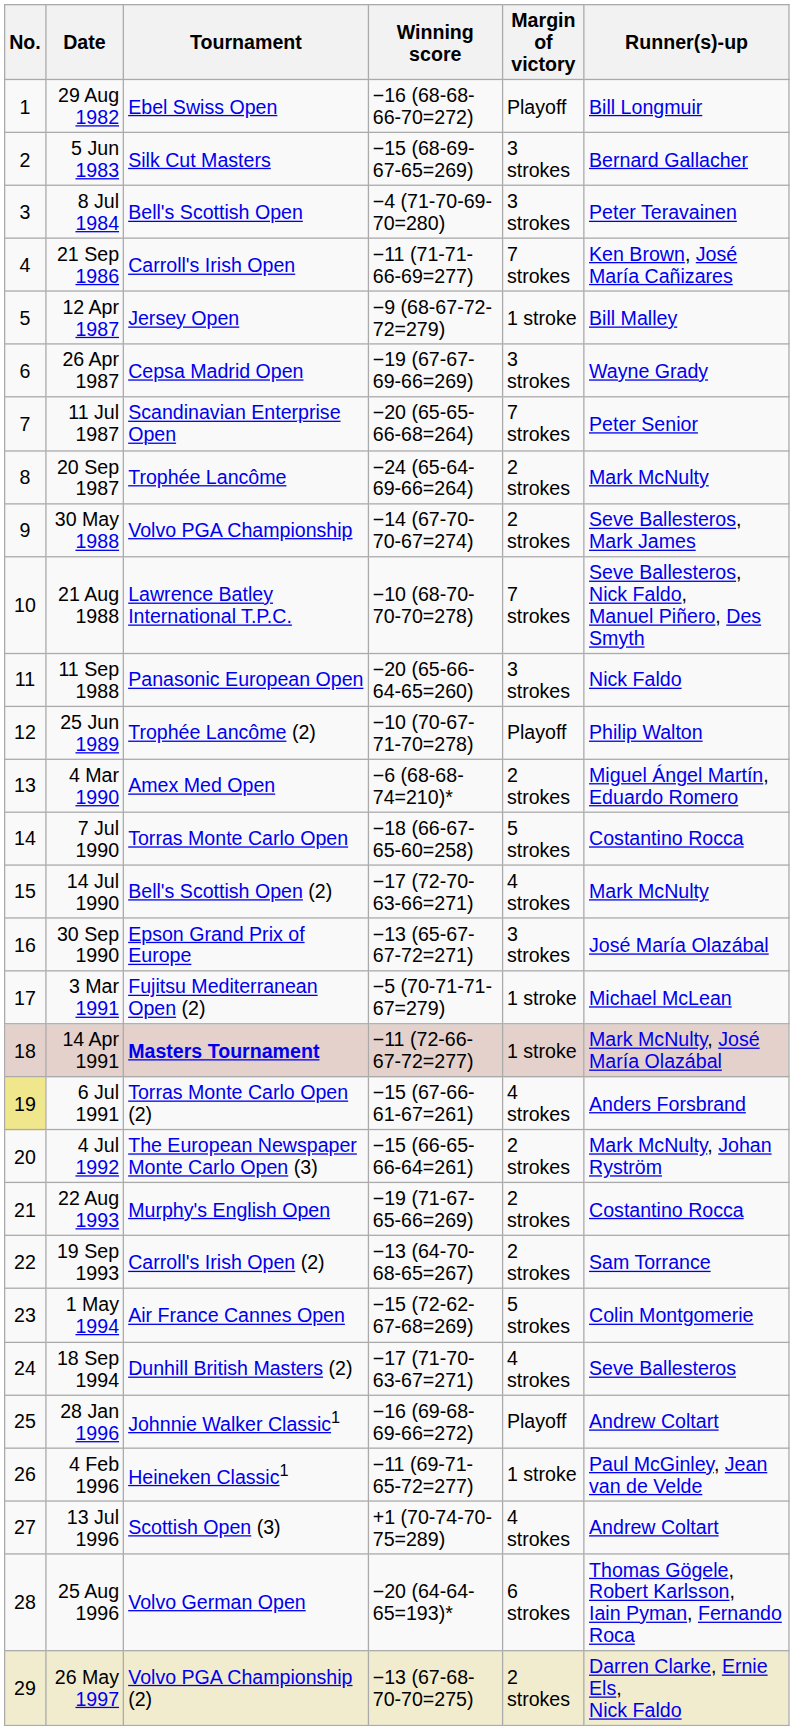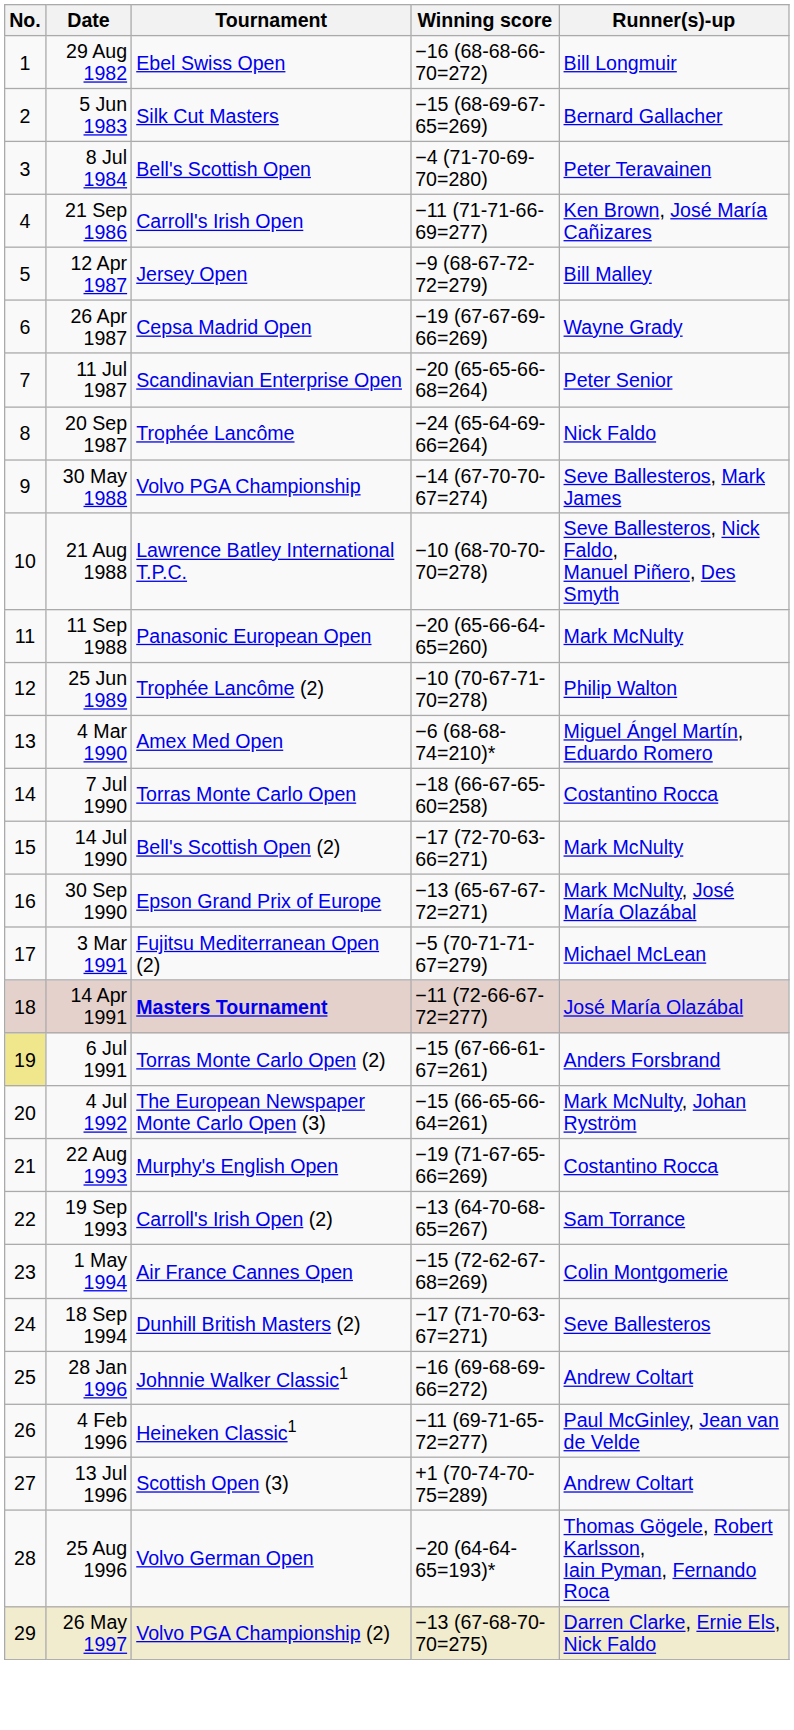- column: Margin of victory | Playoff | 3 strokes | 3 strokes | 7 strokes | 1 stroke | 3 strokes | 7 strokes | 2 strokes | 2 strokes | 7 strokes | 3 strokes | Playoff | 2 strokes | 5 strokes | 4 strokes | 3 strokes | 1 stroke | 1 stroke | 4 strokes | 2 strokes | 2 strokes | 2 strokes | 5 strokes | 4 strokes | Playoff | 1 stroke | 4 strokes | 6 strokes | 2 strokes
20 Sep 1987 | Runner(s)-up: Mark McNulty -> Nick Faldo
11 Sep 1988 | Runner(s)-up: Nick Faldo -> Mark McNulty
30 Sep 1990 | Runner(s)-up: José María Olazábal -> Mark McNulty, José María Olazábal
14 Apr 1991 | Runner(s)-up: Mark McNulty, José María Olazábal -> José María Olazábal
